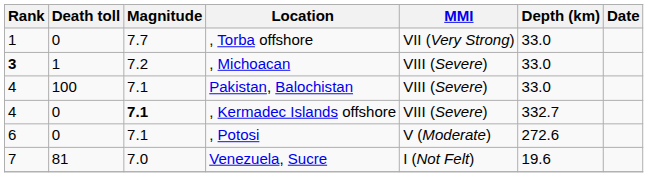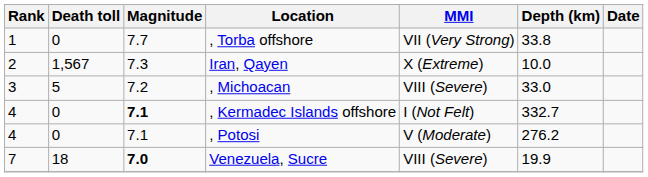, Torba offshore | Depth (km): 33.0 -> 33.8
+ row: 2 | 1,567 | 7.3 | Iran, Qayen | X (Extreme) | 10.0
, Michoacan | Rank: bold -> normal
, Michoacan | Death toll: 1 -> 5
- row: 4 | 100 | 7.1 | Pakistan, Balochistan | VIII (Severe) | 33.0
, Kermadec Islands offshore | MMI: VIII (Severe) -> I (Not Felt)
, Potosi | Rank: 6 -> 4
, Potosi | Depth (km): 272.6 -> 276.2
Venezuela, Sucre | Death toll: 81 -> 18
Venezuela, Sucre | Magnitude: normal -> bold
Venezuela, Sucre | MMI: I (Not Felt) -> VIII (Severe)
Venezuela, Sucre | Depth (km): 19.6 -> 19.9
